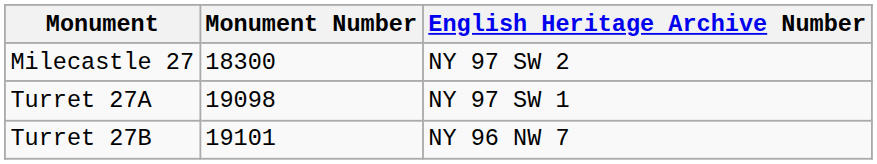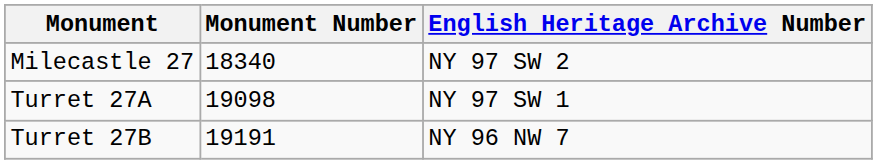Milecastle 27 | Monument Number: 18300 -> 18340
Turret 27B | Monument Number: 19101 -> 19191
